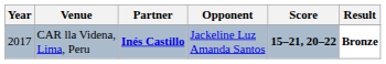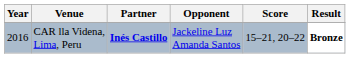CAR lla Videna, Lima, Peru | Year: 2017 -> 2016
CAR lla Videna, Lima, Peru | Score: bold -> normal
